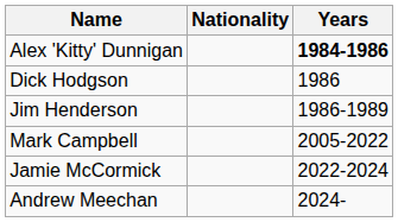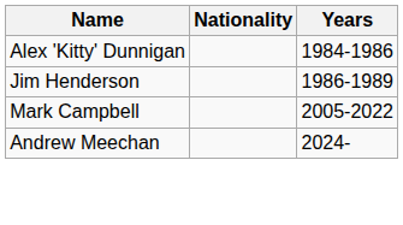Alex 'Kitty' Dunnigan | Years: bold -> normal
- row: Dick Hodgson | 1986
- row: Jamie McCormick | 2022-2024
